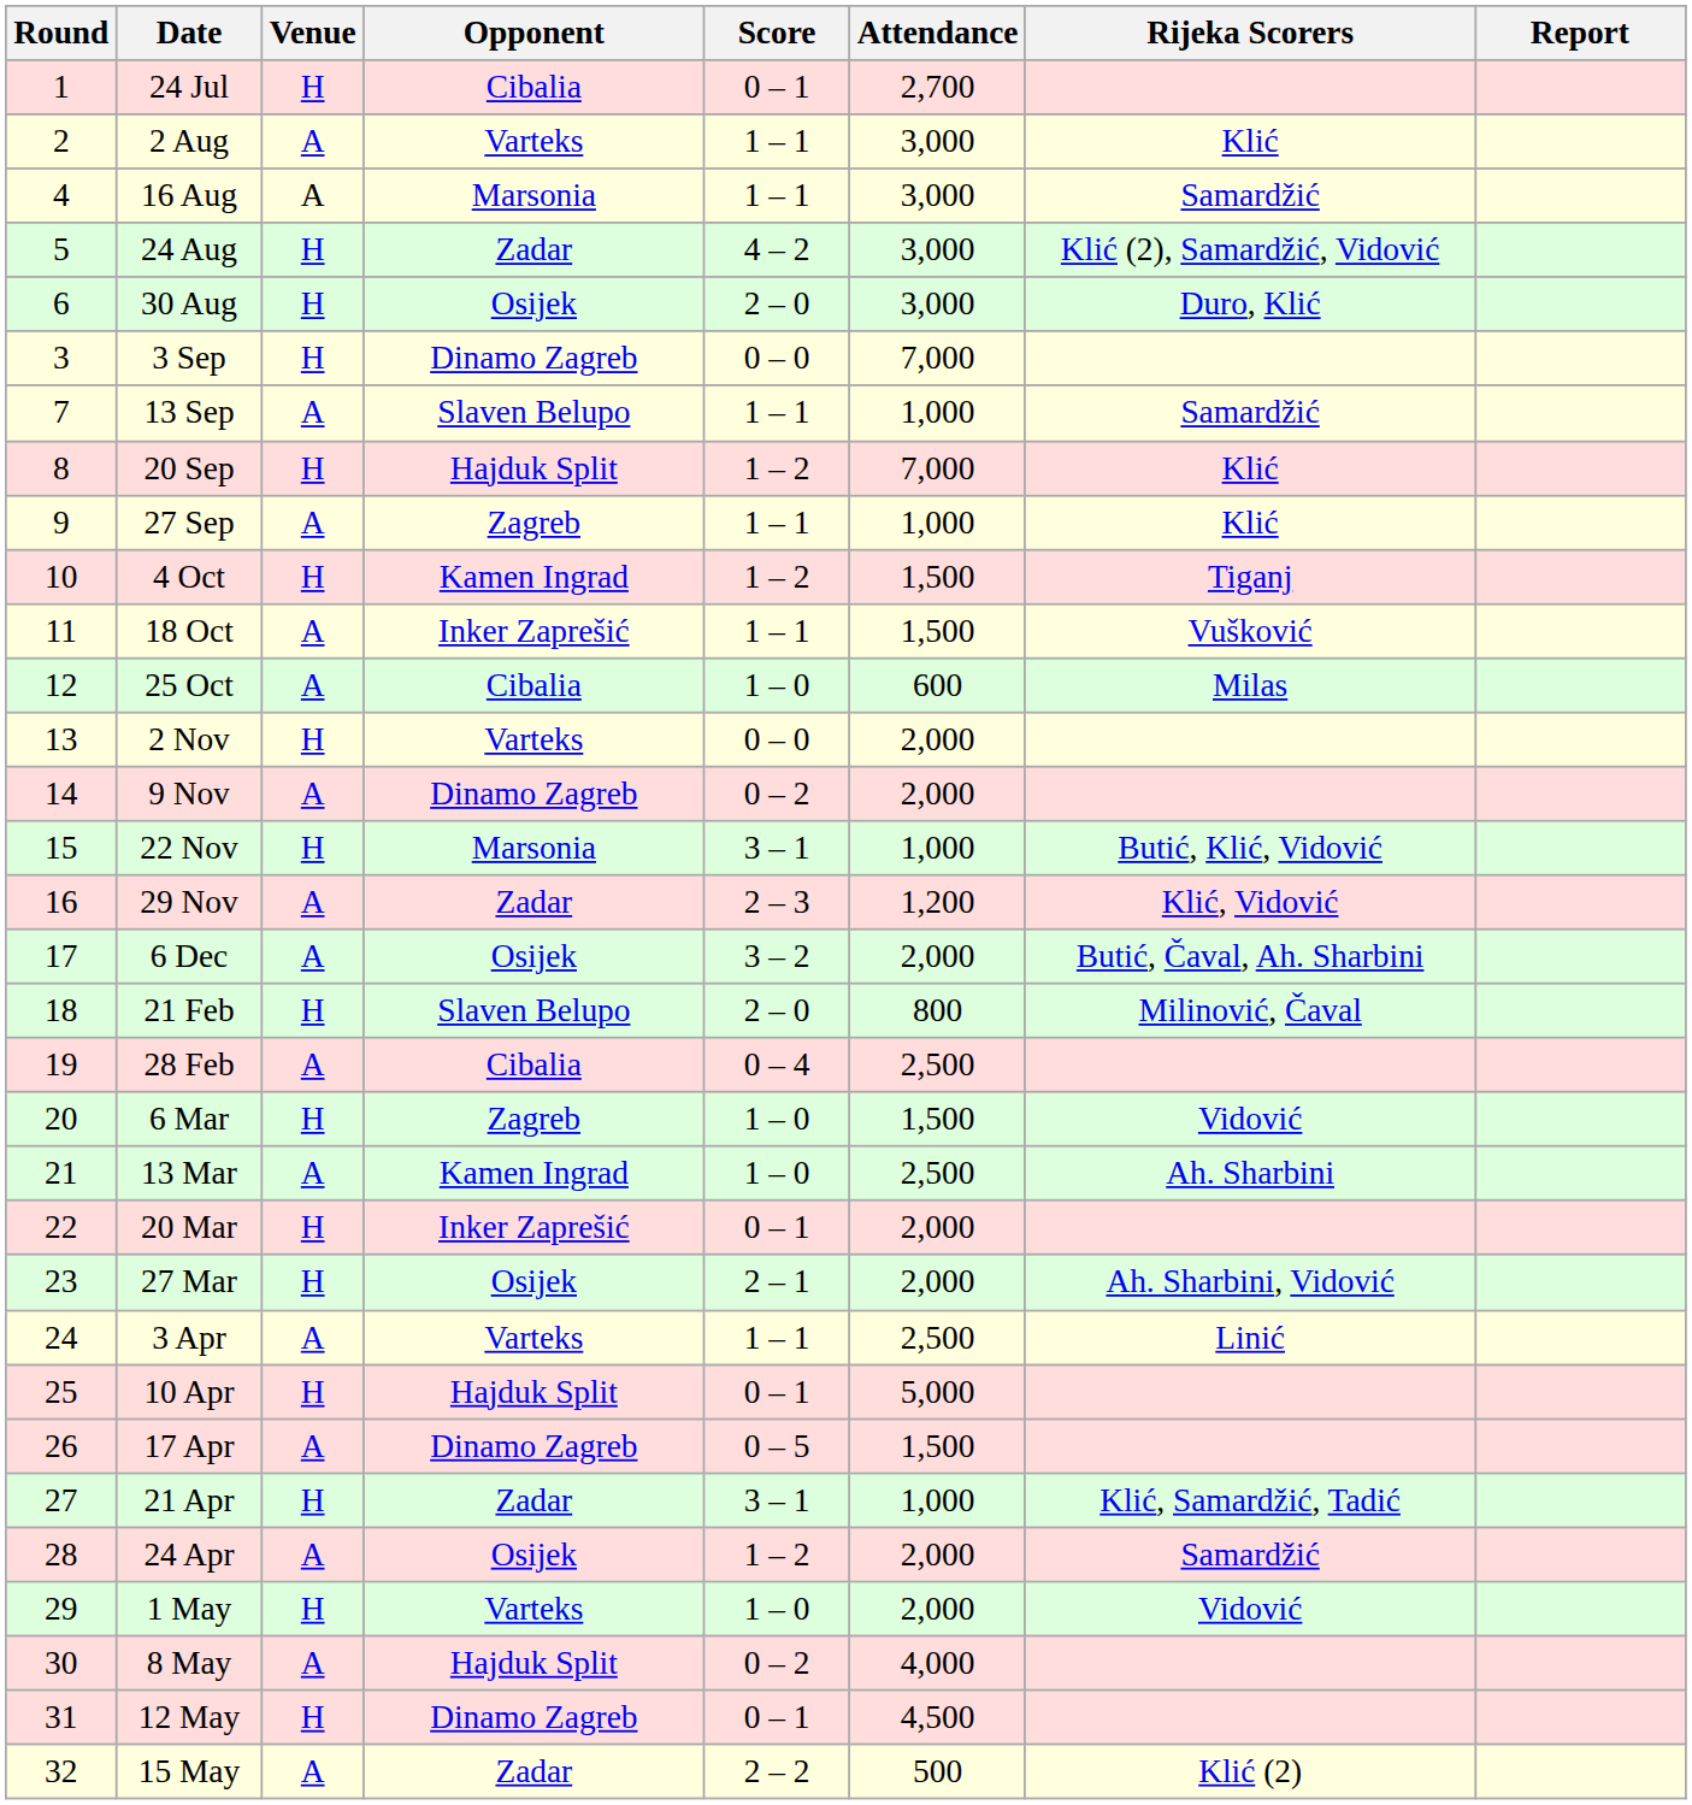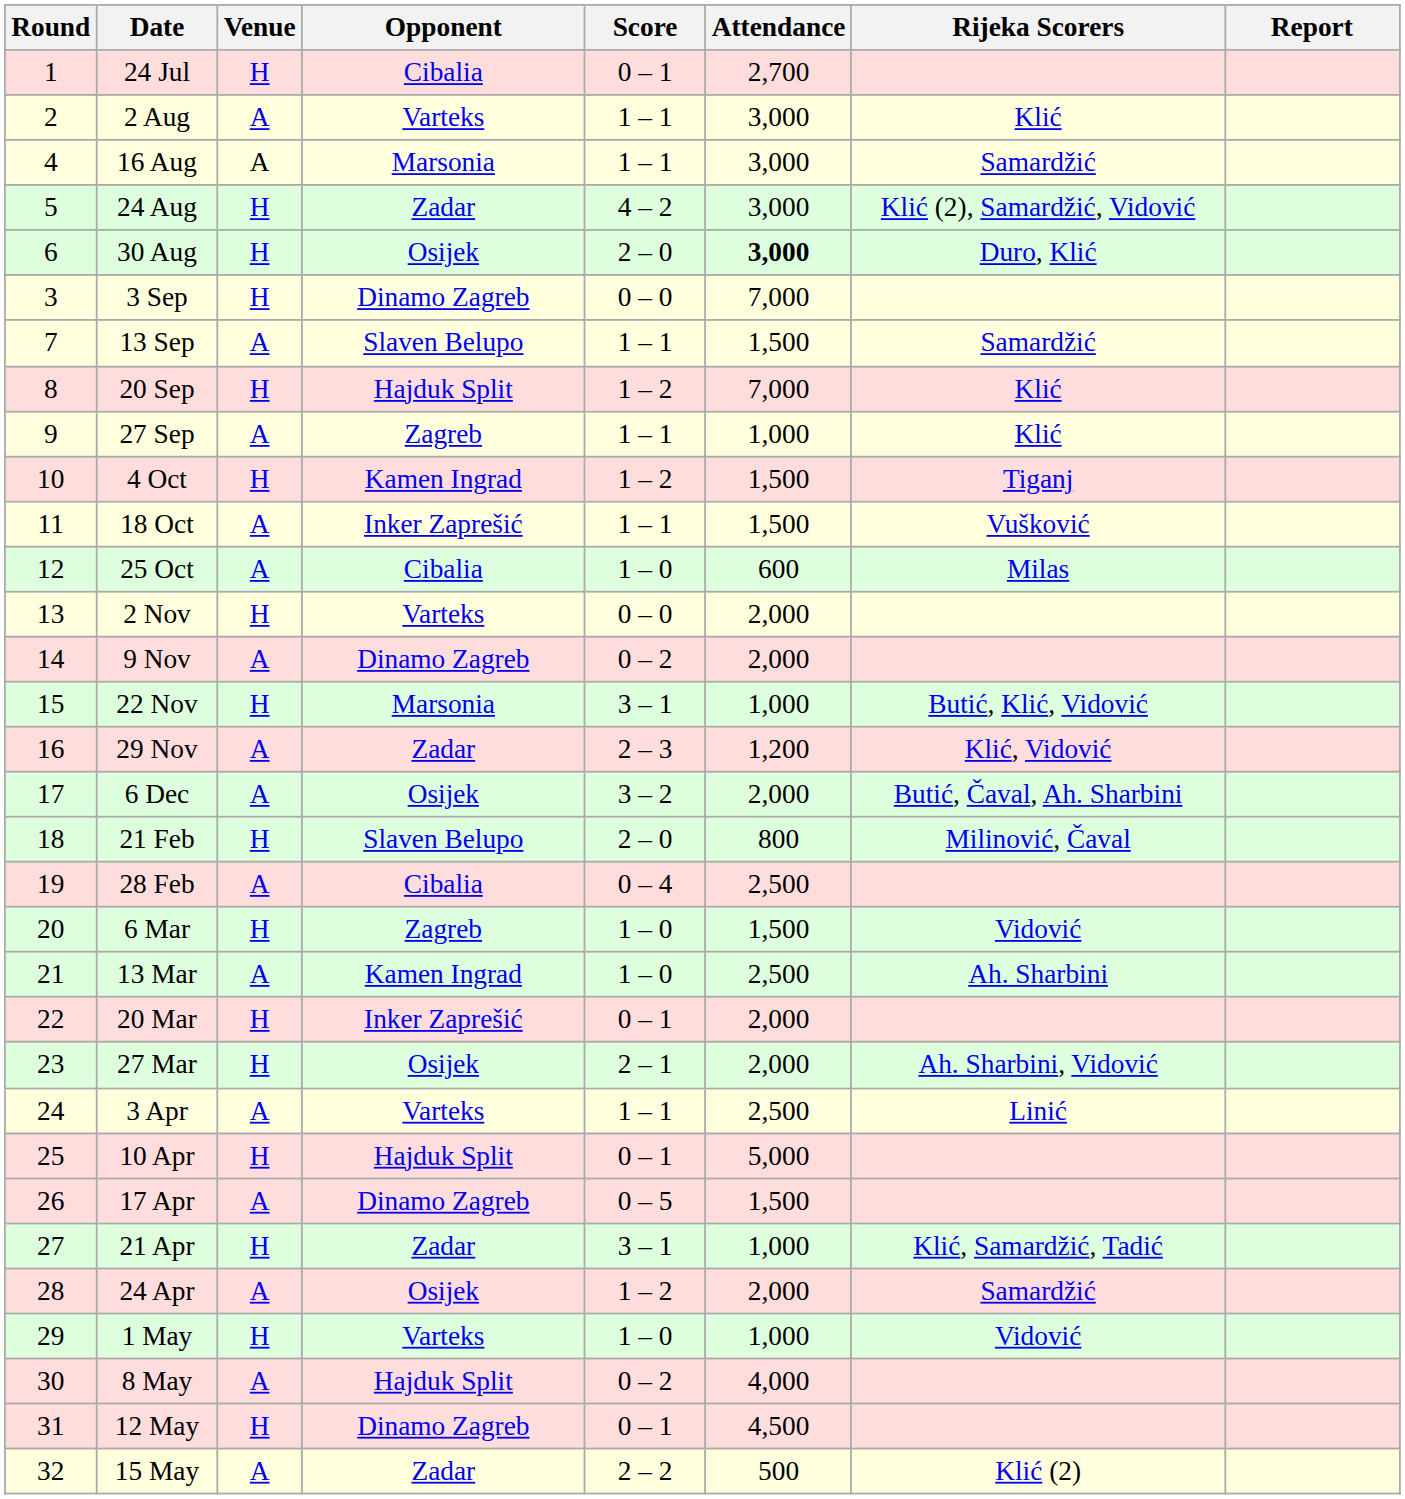30 Aug | Attendance: normal -> bold
13 Sep | Attendance: 1,000 -> 1,500
1 May | Attendance: 2,000 -> 1,000
